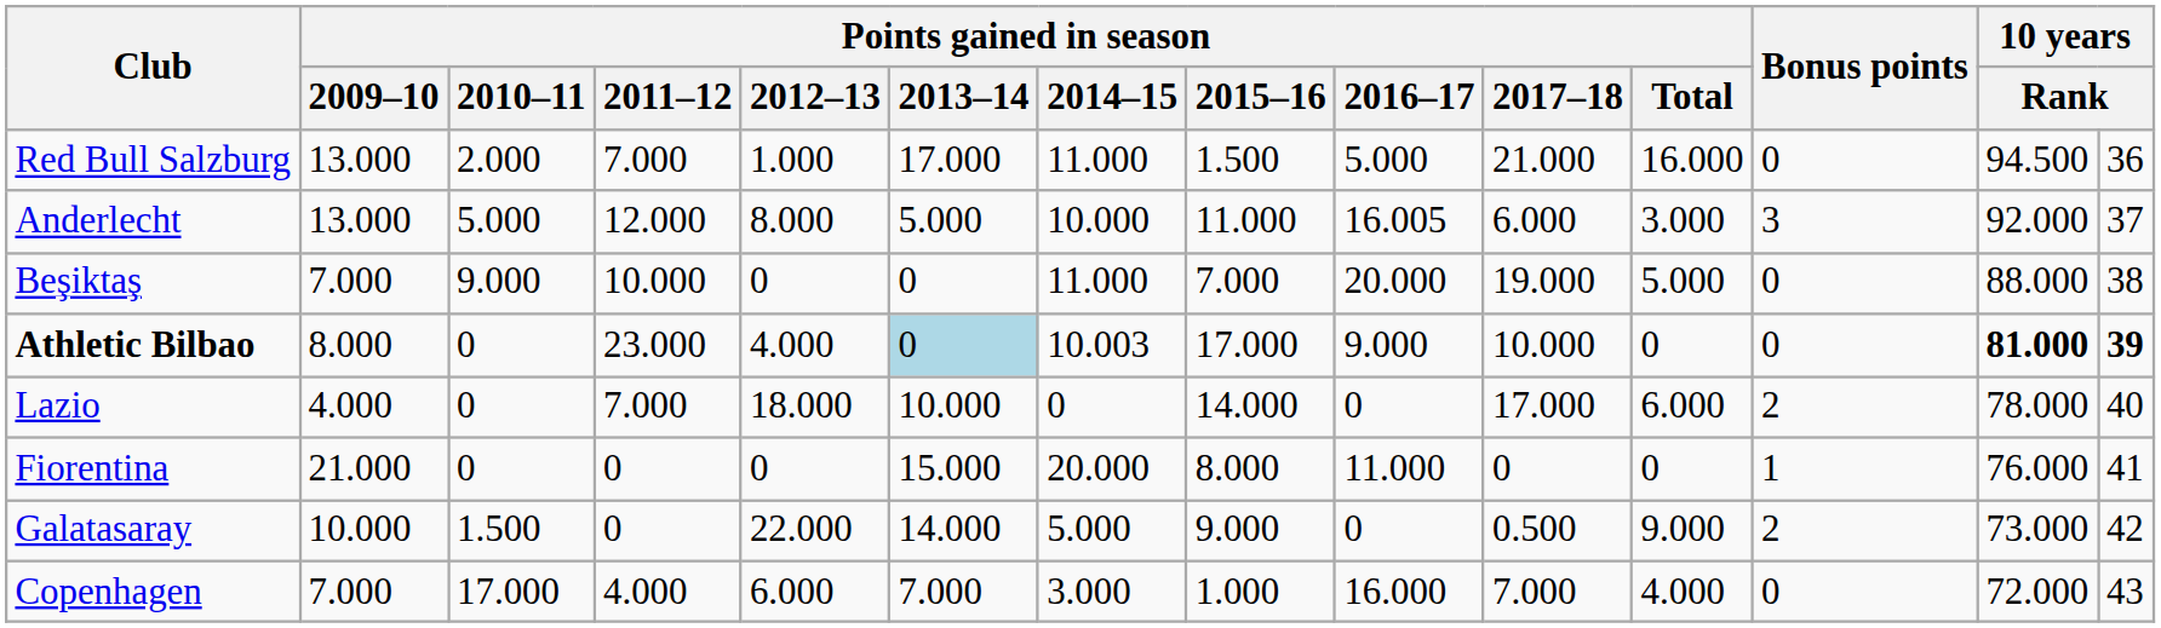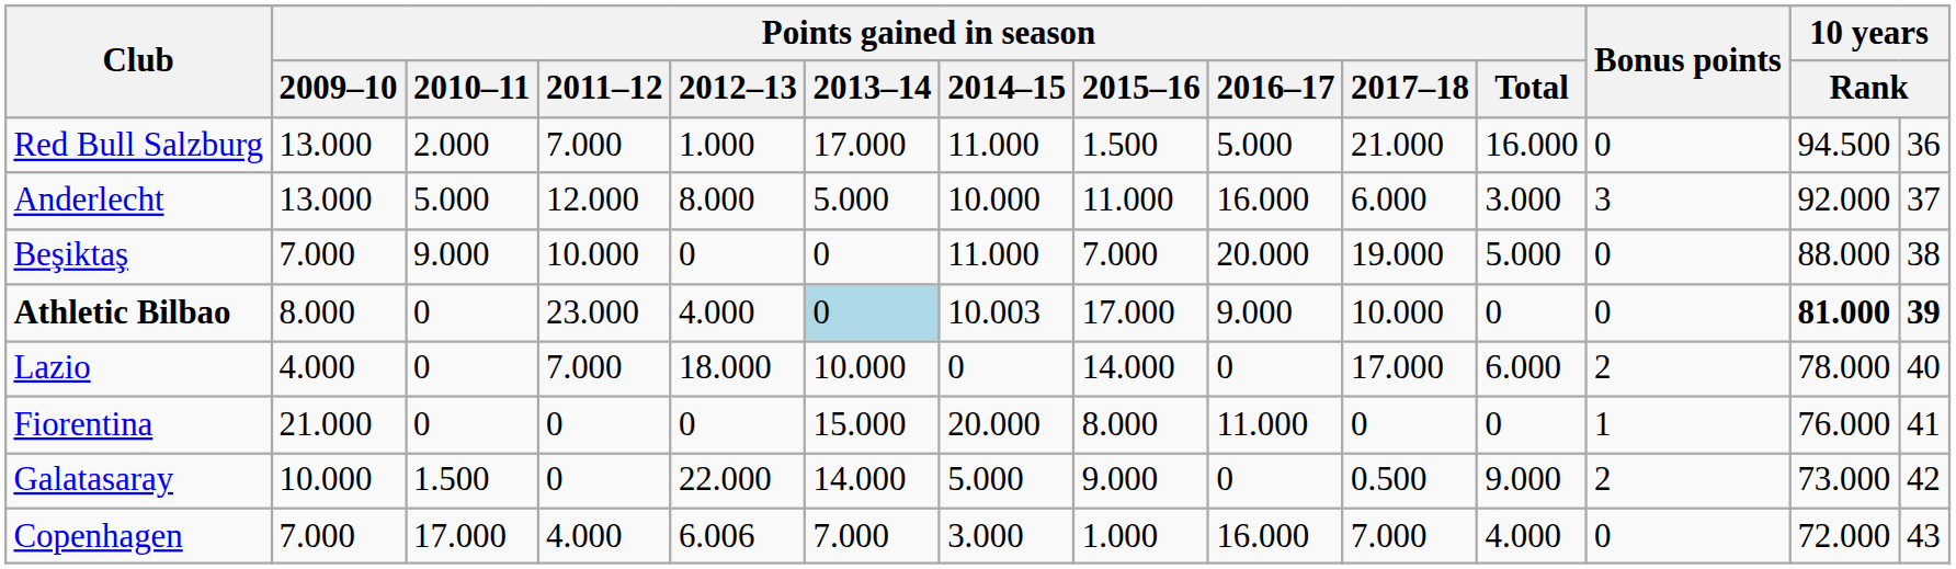Anderlecht | Points gained in season / 2016–17: 16.005 -> 16.000
Copenhagen | Points gained in season / 2012–13: 6.000 -> 6.006
